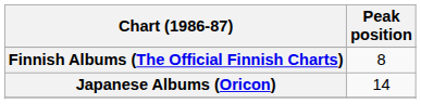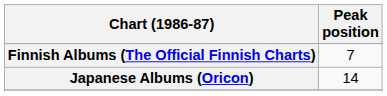Finnish Albums (The Official Finnish Charts) | Peak position: 8 -> 7
